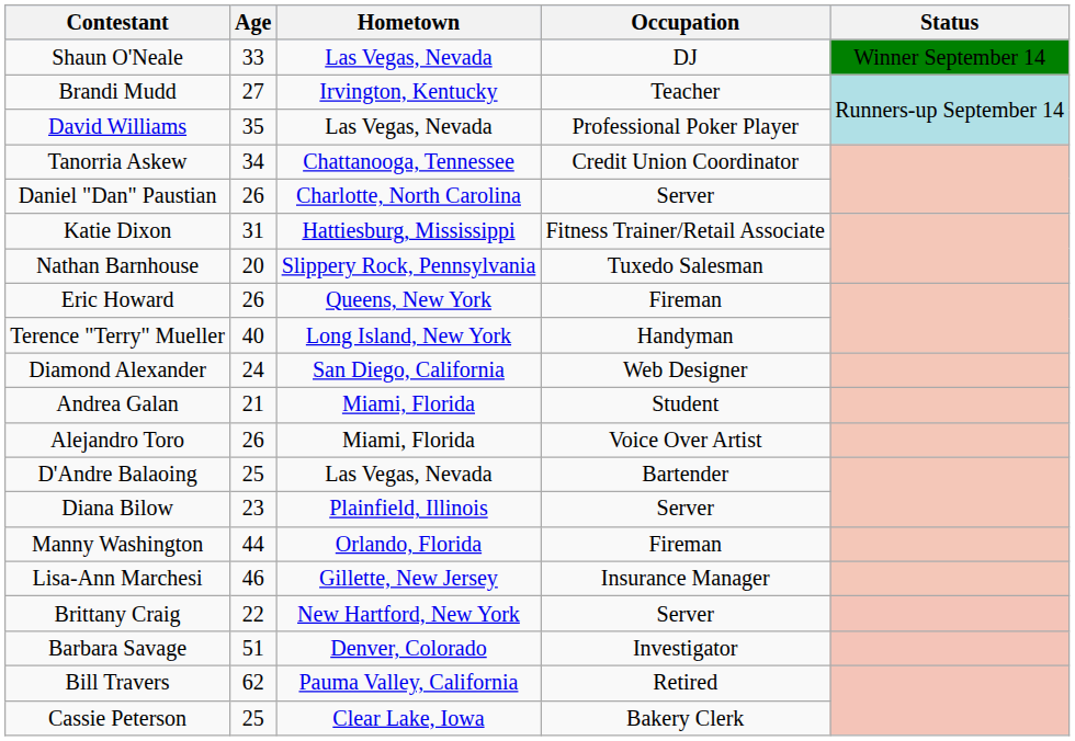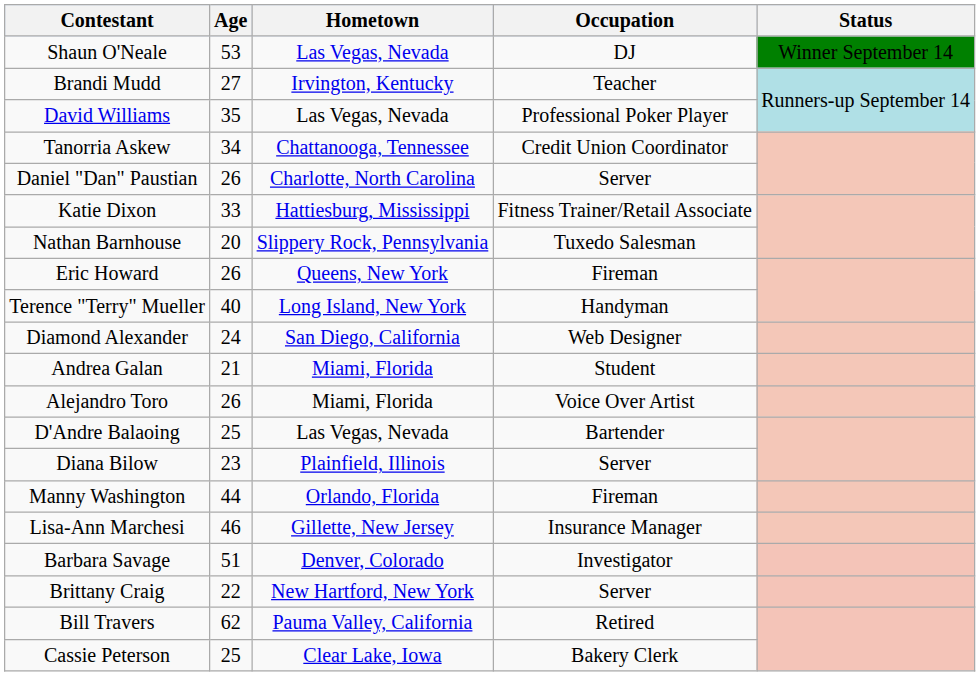Shaun O'Neale | Age: 33 -> 53
Katie Dixon | Age: 31 -> 33
rows swapped: Brittany Craig <-> Barbara Savage
